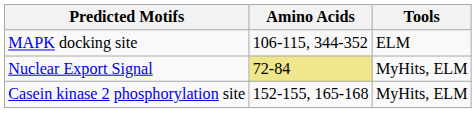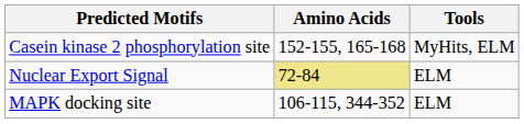rows swapped: Casein kinase 2 phosphorylation site <-> MAPK docking site
Nuclear Export Signal | Tools: MyHits, ELM -> ELM
